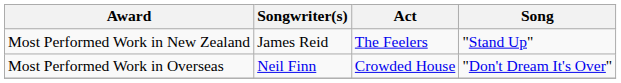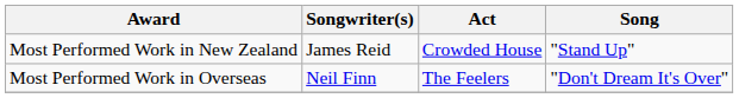Most Performed Work in New Zealand | Act: The Feelers -> Crowded House
Most Performed Work in Overseas | Act: Crowded House -> The Feelers
